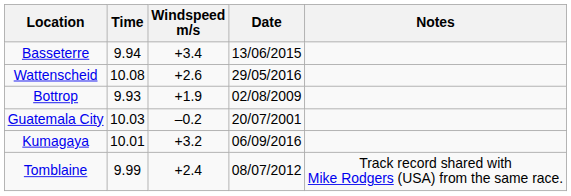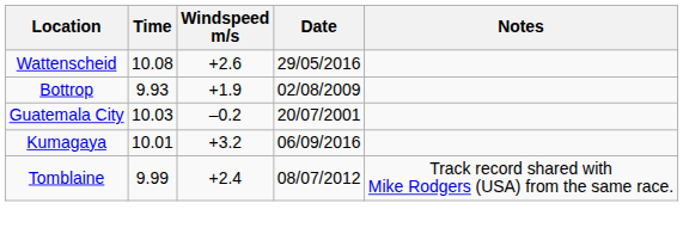- row: Basseterre | 9.94 | +3.4 | 13/06/2015
